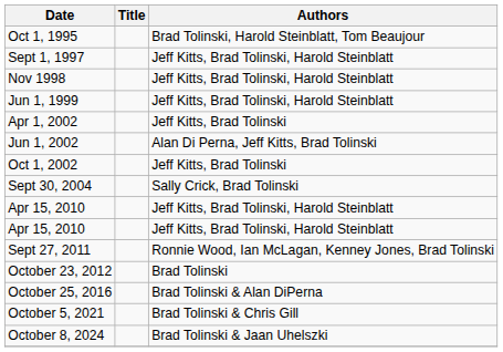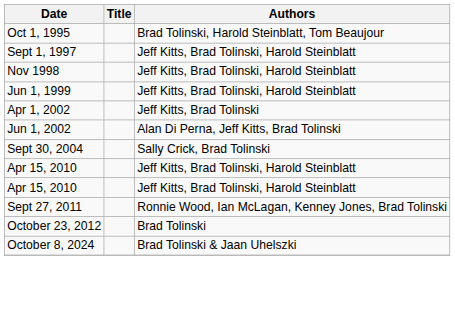- row: Oct 1, 2002 | Jeff Kitts, Brad Tolinski
- row: October 25, 2016 | Brad Tolinski & Alan DiPerna
- row: October 5, 2021 | Brad Tolinski & Chris Gill
